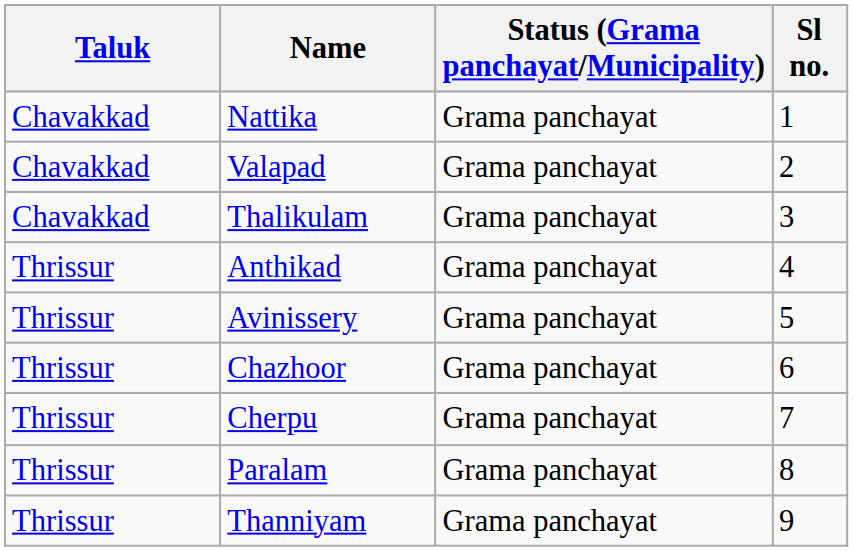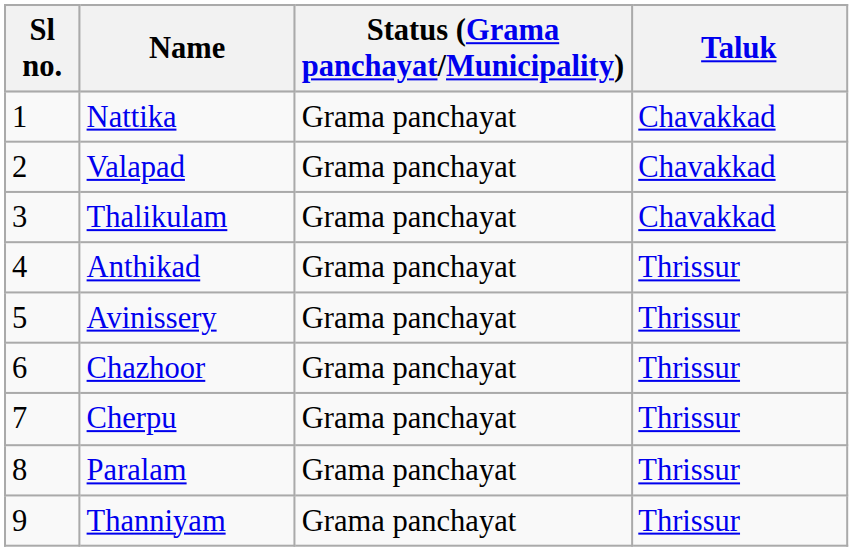columns swapped: Sl no. <-> Taluk
